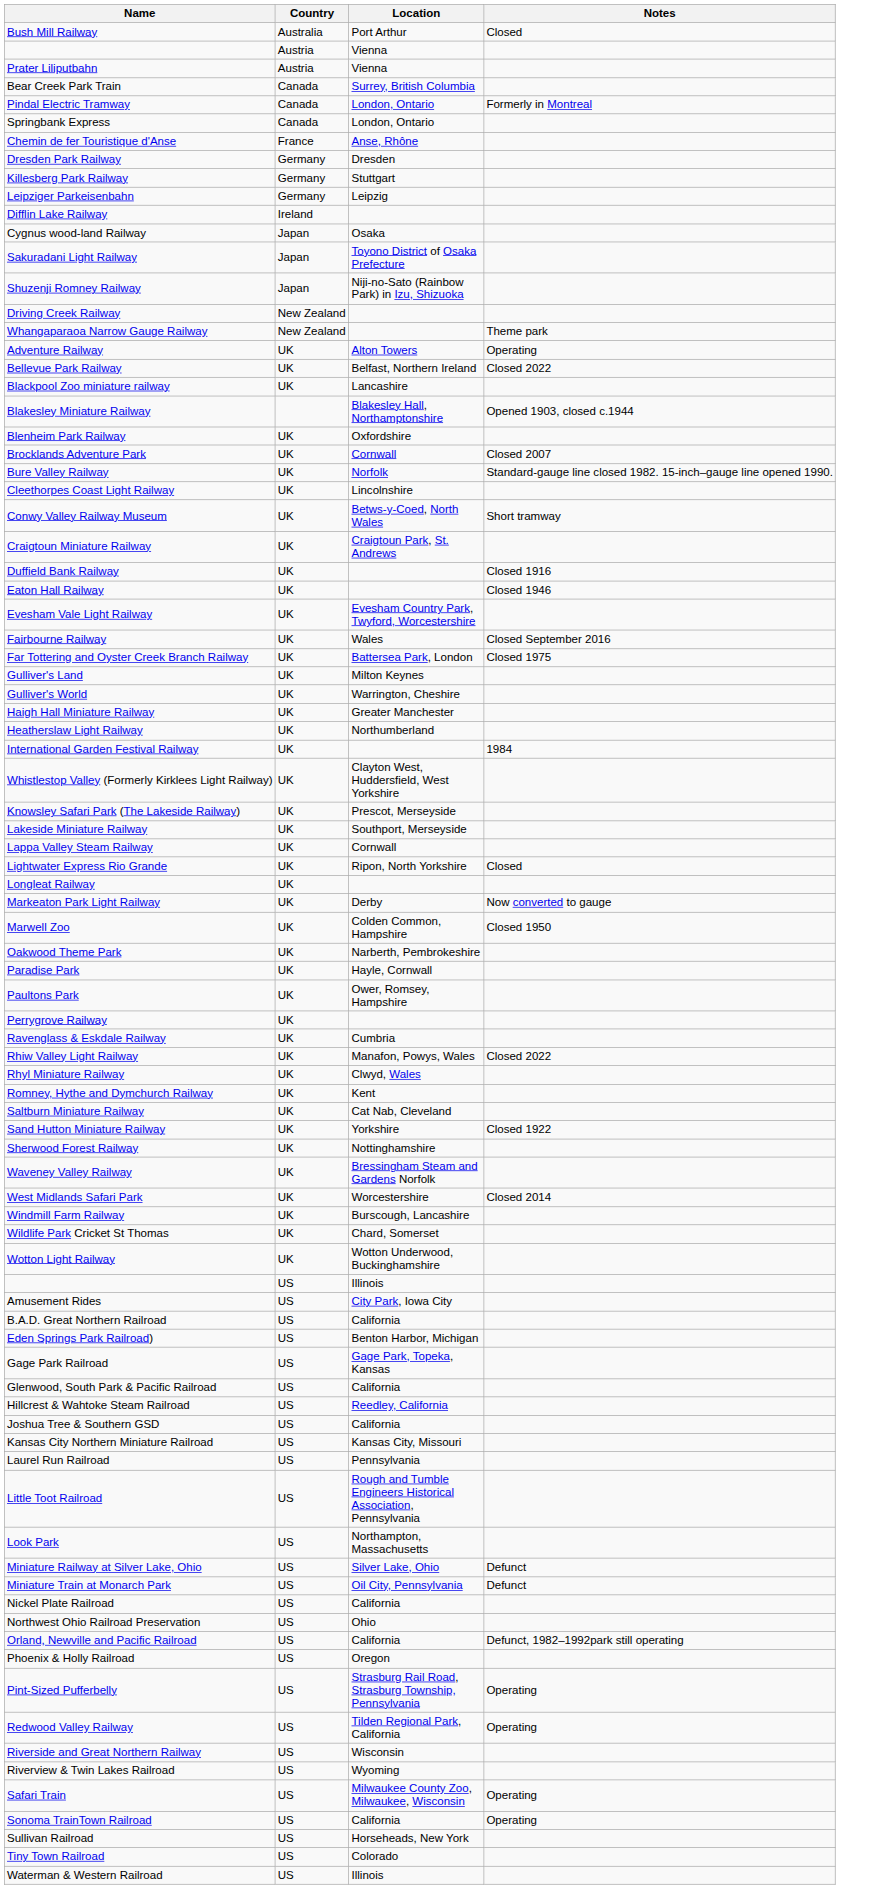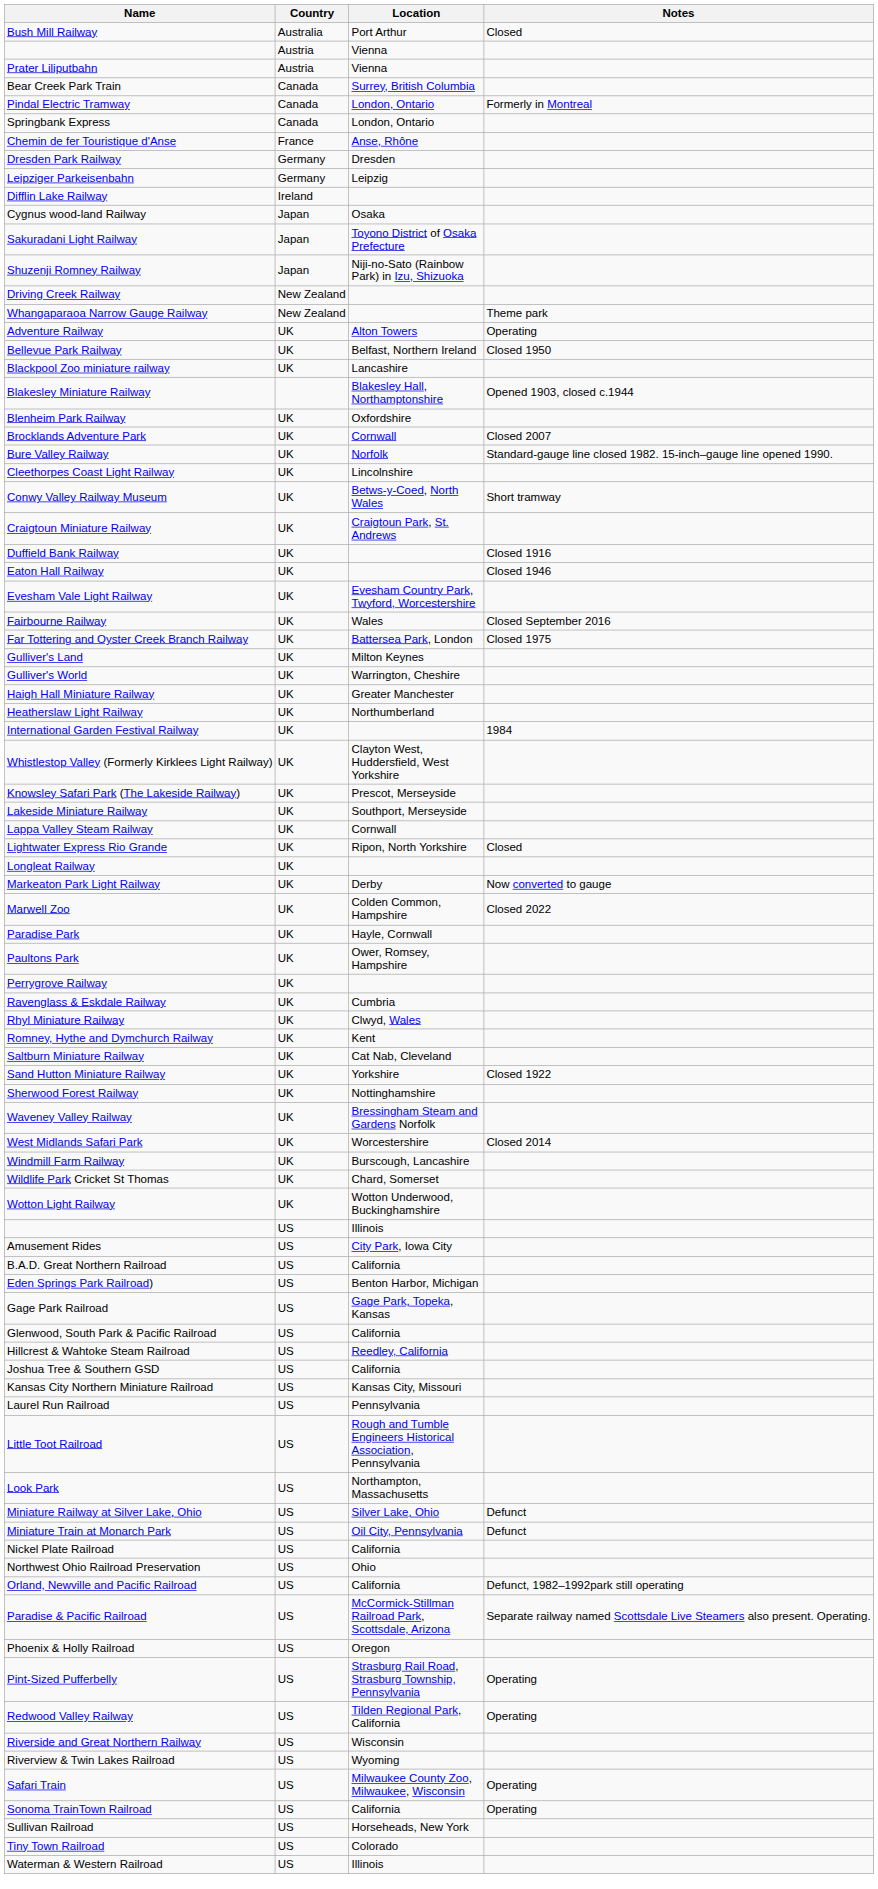- row: Killesberg Park Railway | Germany | Stuttgart
Bellevue Park Railway | Notes: Closed 2022 -> Closed 1950
Marwell Zoo | Notes: Closed 1950 -> Closed 2022
- row: Oakwood Theme Park | UK | Narberth, Pembrokeshire
- row: Rhiw Valley Light Railway | UK | Manafon, Powys, Wales | Closed 2022
+ row: Paradise & Pacific Railroad | US | McCormick-Stillman Railroad Park, Scottsdale, Arizona | Separate railway named Scottsdale Live Steamers also present. Operating.
